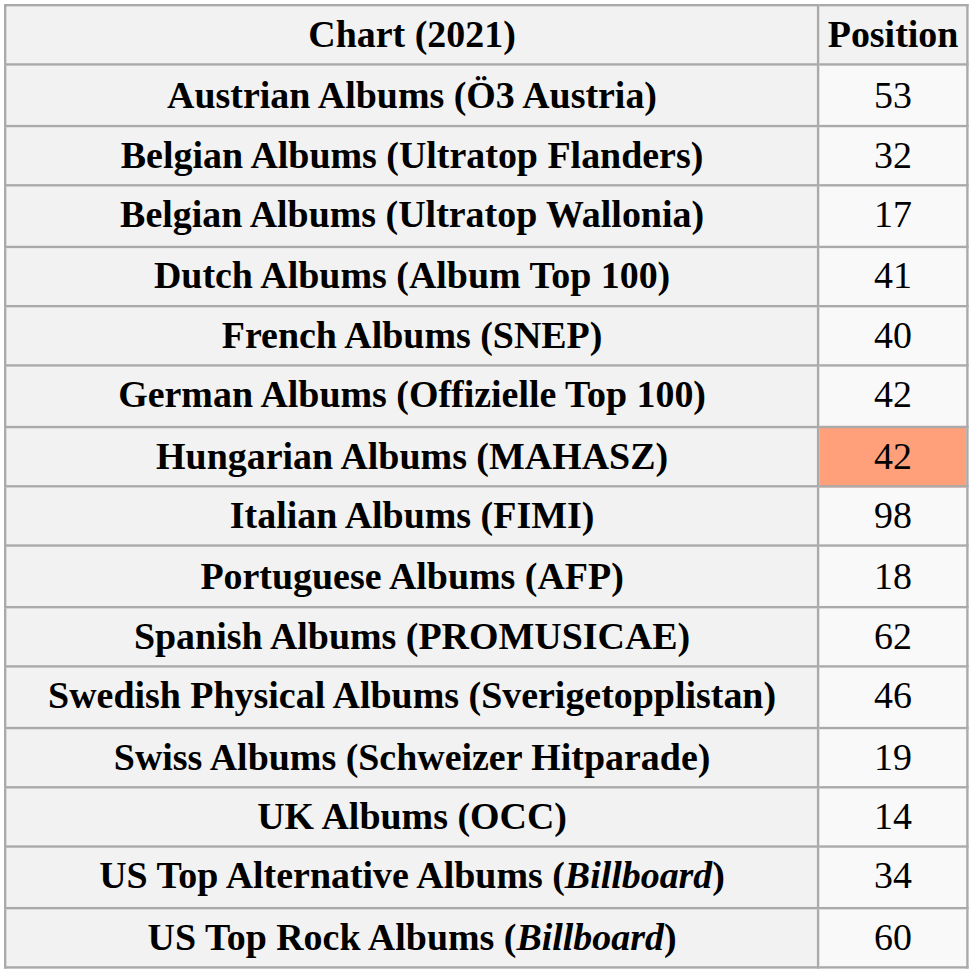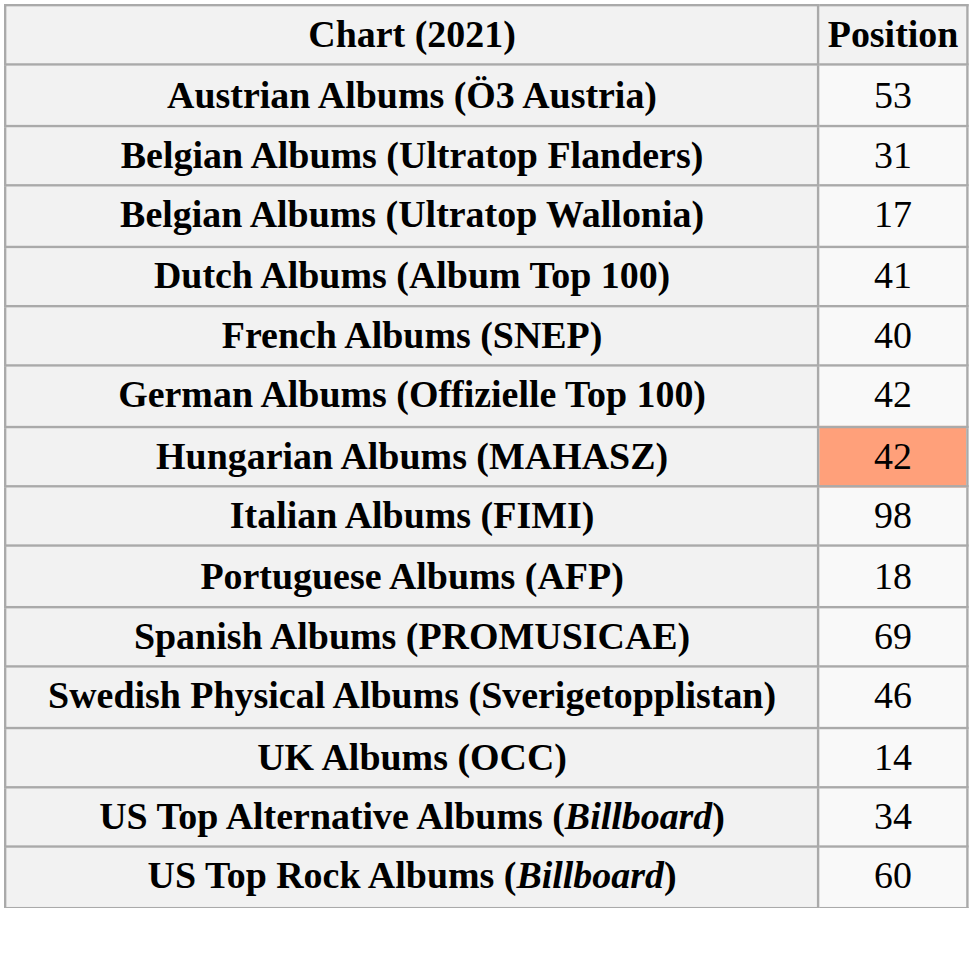Belgian Albums (Ultratop Flanders) | Position: 32 -> 31
Spanish Albums (PROMUSICAE) | Position: 62 -> 69
- row: Swiss Albums (Schweizer Hitparade) | 19
